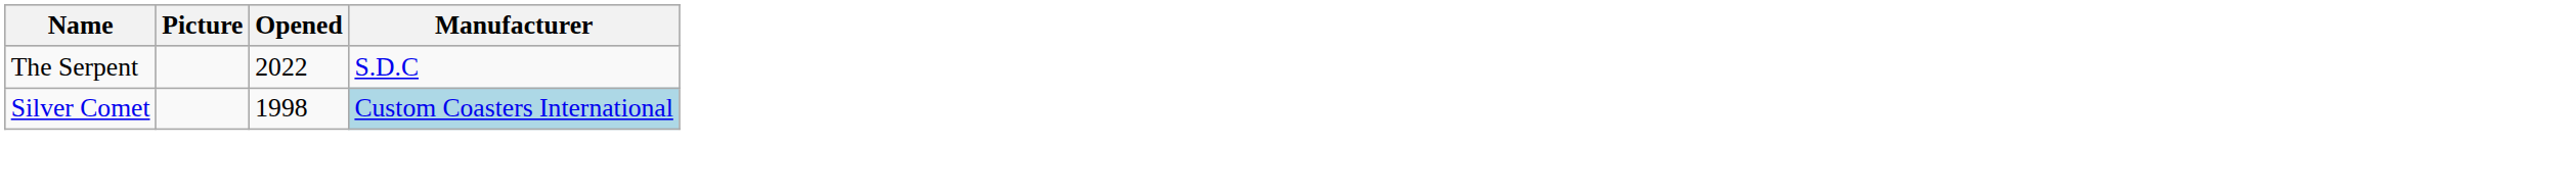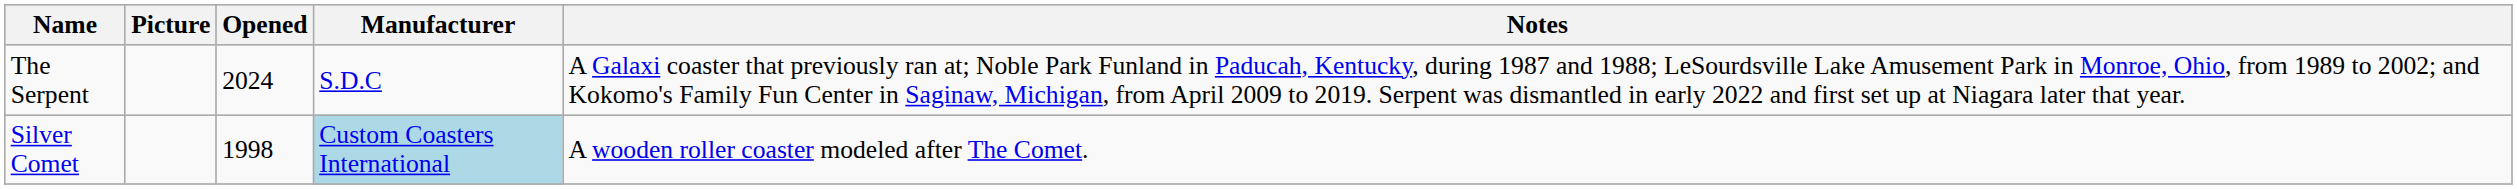+ column: Notes | A Galaxi coaster that previously ran at; Noble Park Funland in Paducah, Kentucky, during 1987 and 1988; LeSourdsville Lake Amusement Park in Monroe, Ohio, from 1989 to 2002; and Kokomo's Family Fun Center in Saginaw, Michigan, from April 2009 to 2019. Serpent was dismantled in early 2022 and first set up at Niagara later that year. | A wooden roller coaster modeled after The Comet.
The Serpent | Opened: 2022 -> 2024
